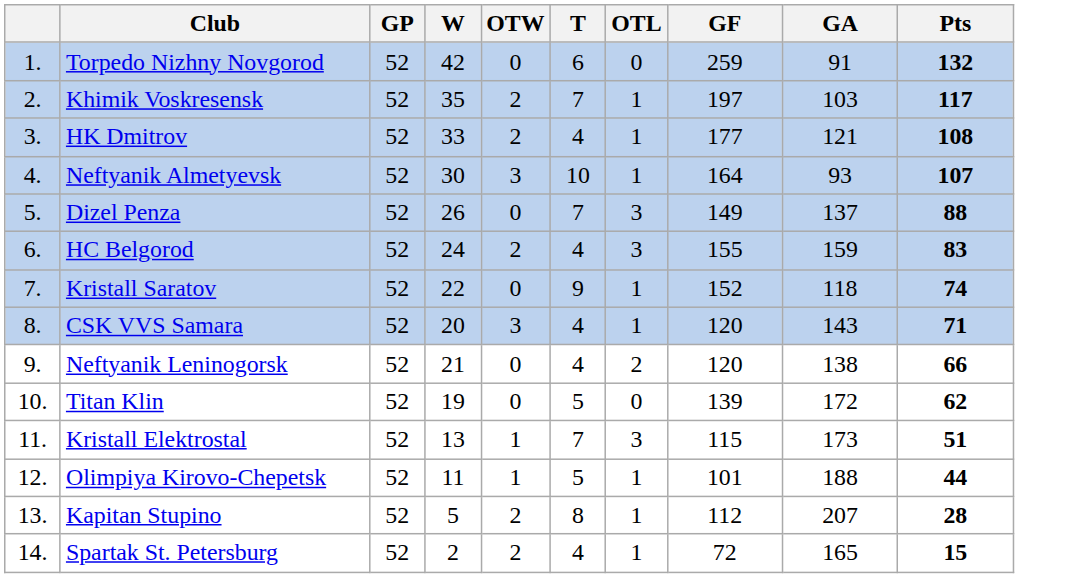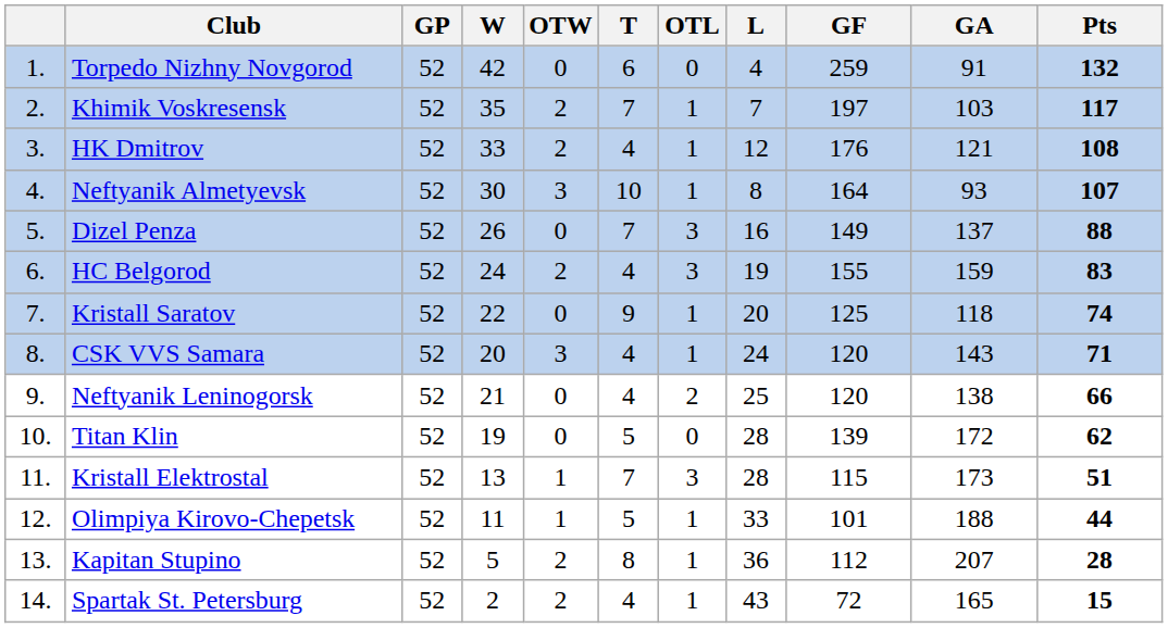+ column: L | 4 | 7 | 12 | 8 | 16 | 19 | 20 | 24 | 25 | 28 | 28 | 33 | 36 | 43
HK Dmitrov | GF: 177 -> 176
Kristall Saratov | GF: 152 -> 125
